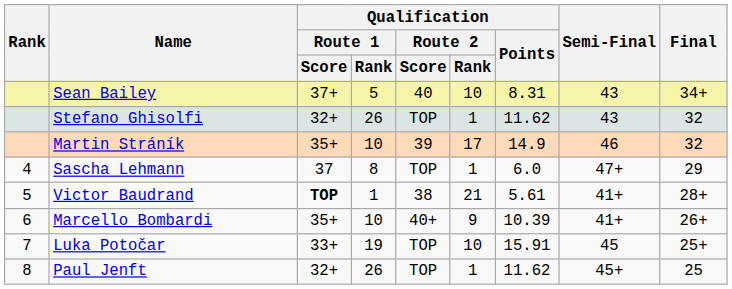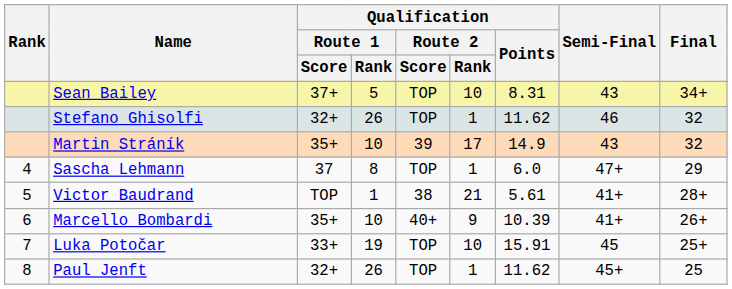Sean Bailey | Qualification / Route 2 / Score: 40 -> TOP
Stefano Ghisolfi | Semi-Final: 43 -> 46
Martin Stráník | Semi-Final: 46 -> 43
Victor Baudrand | Qualification / Route 1 / Score: bold -> normal
